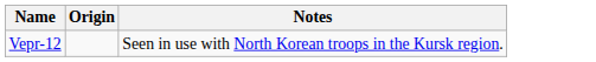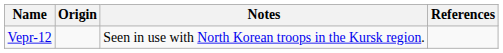+ column: References
